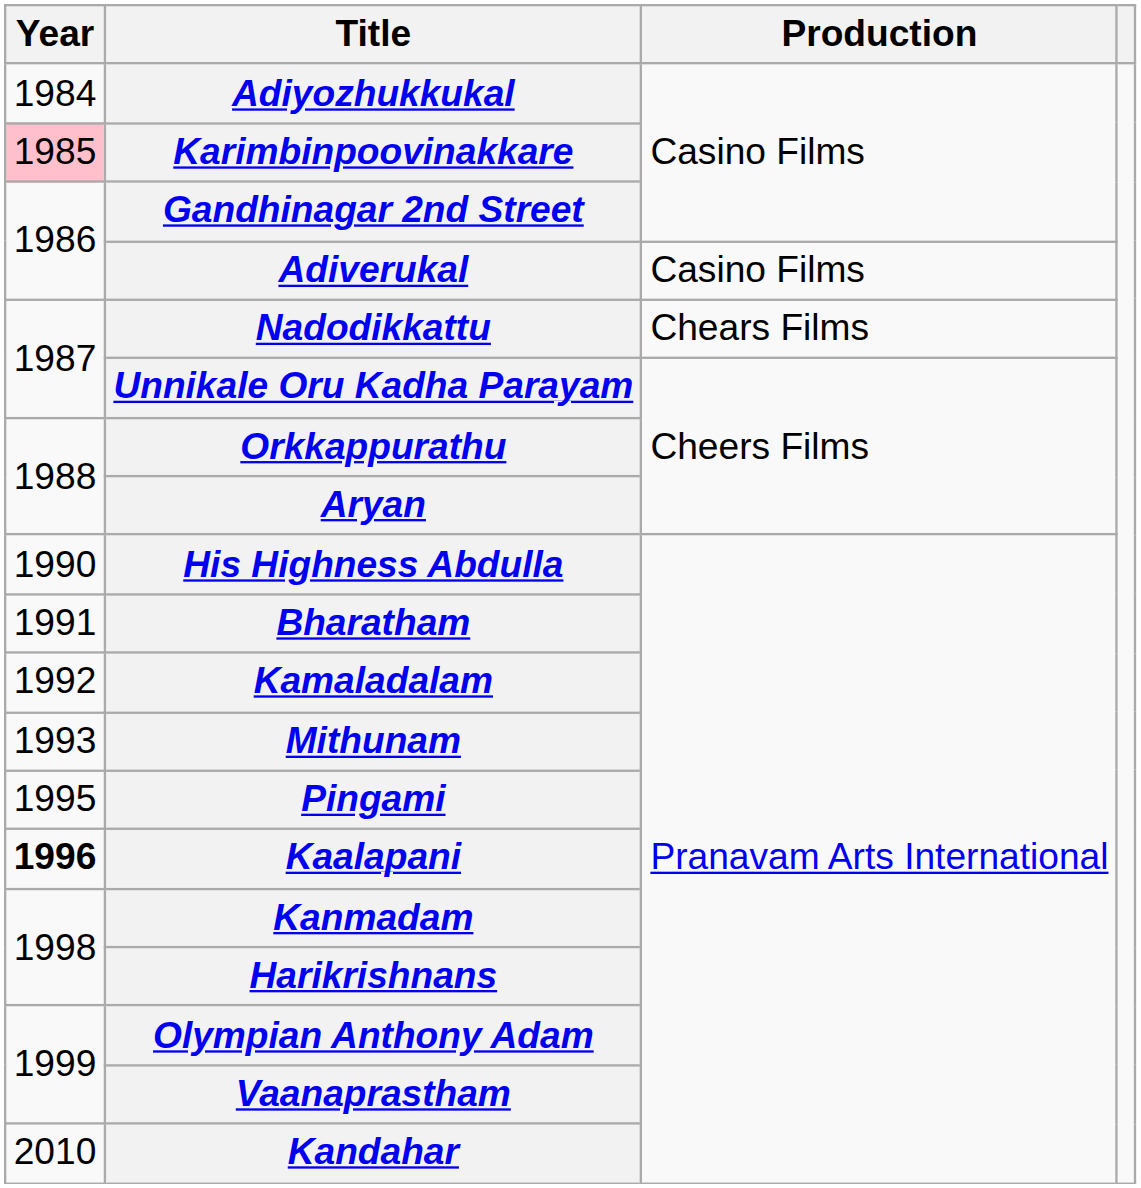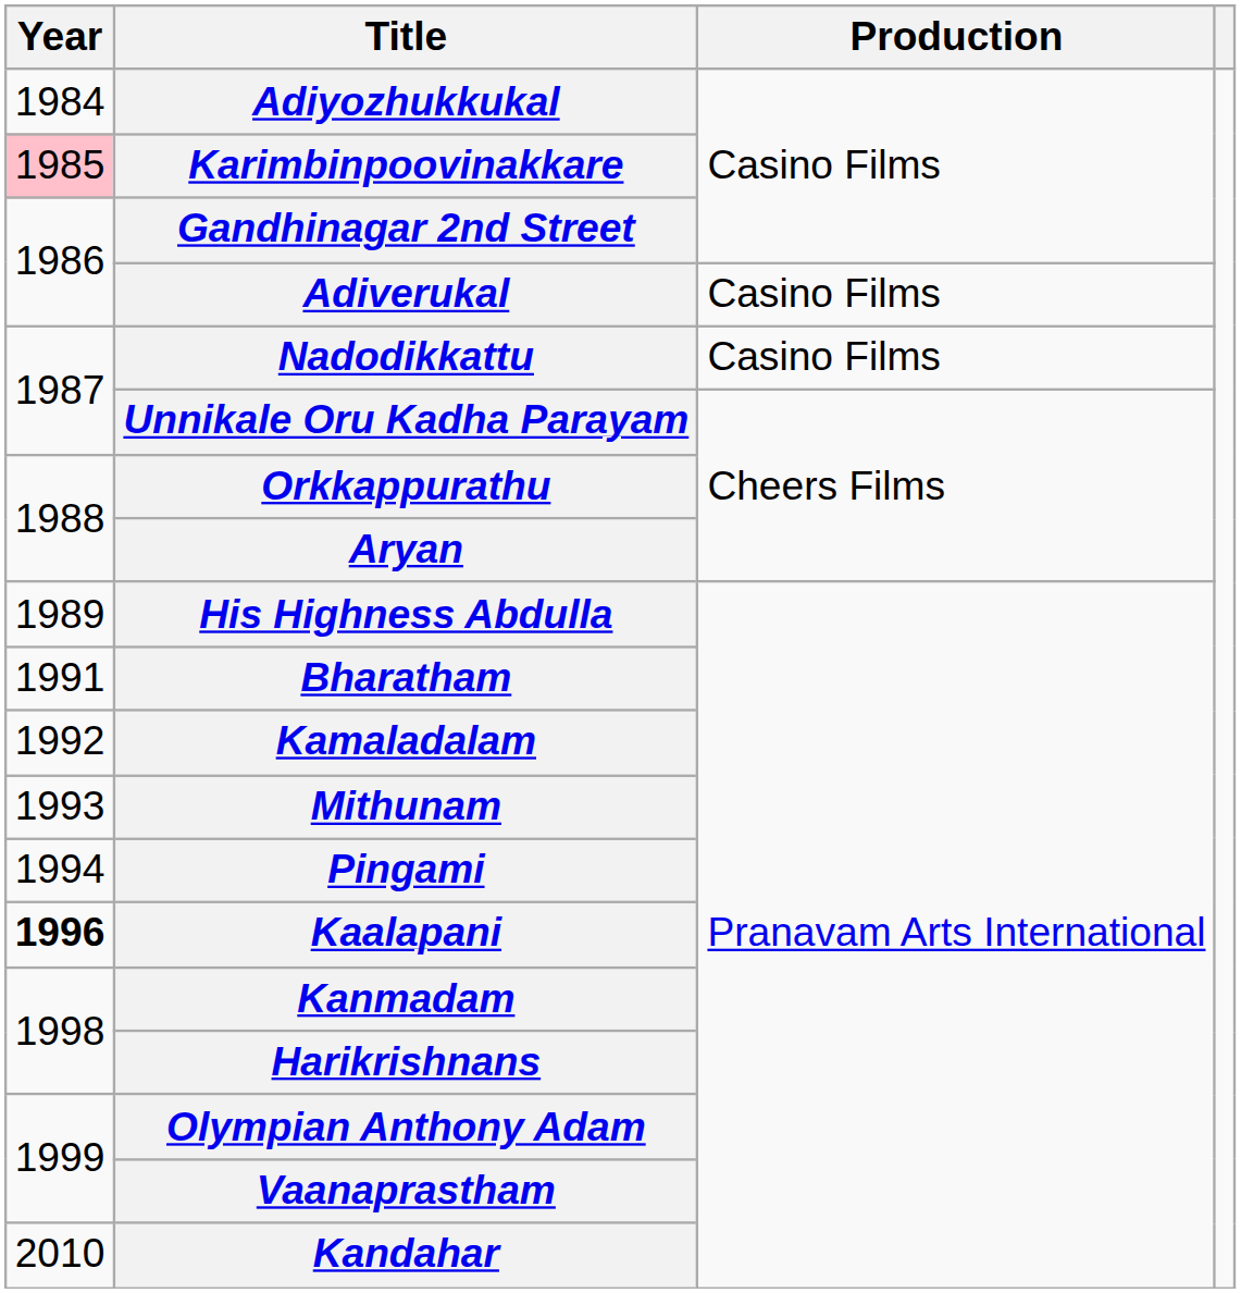Nadodikkattu | Production: Chears Films -> Casino Films
His Highness Abdulla | Year: 1990 -> 1989
Pingami | Year: 1995 -> 1994
